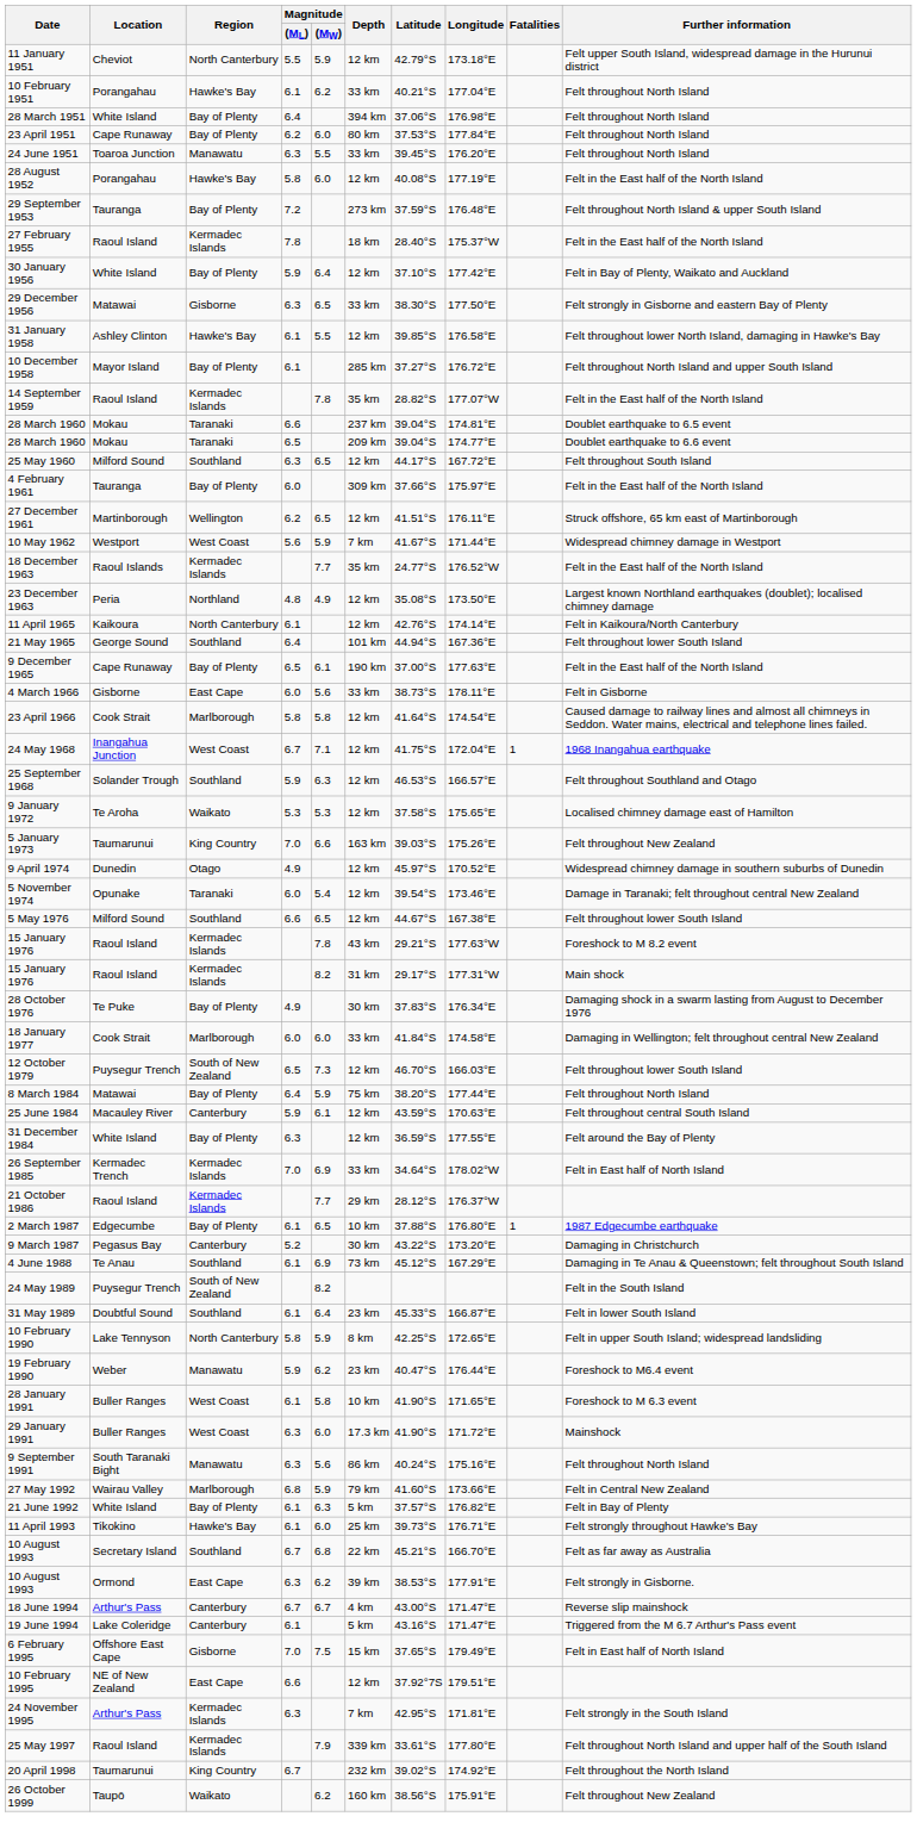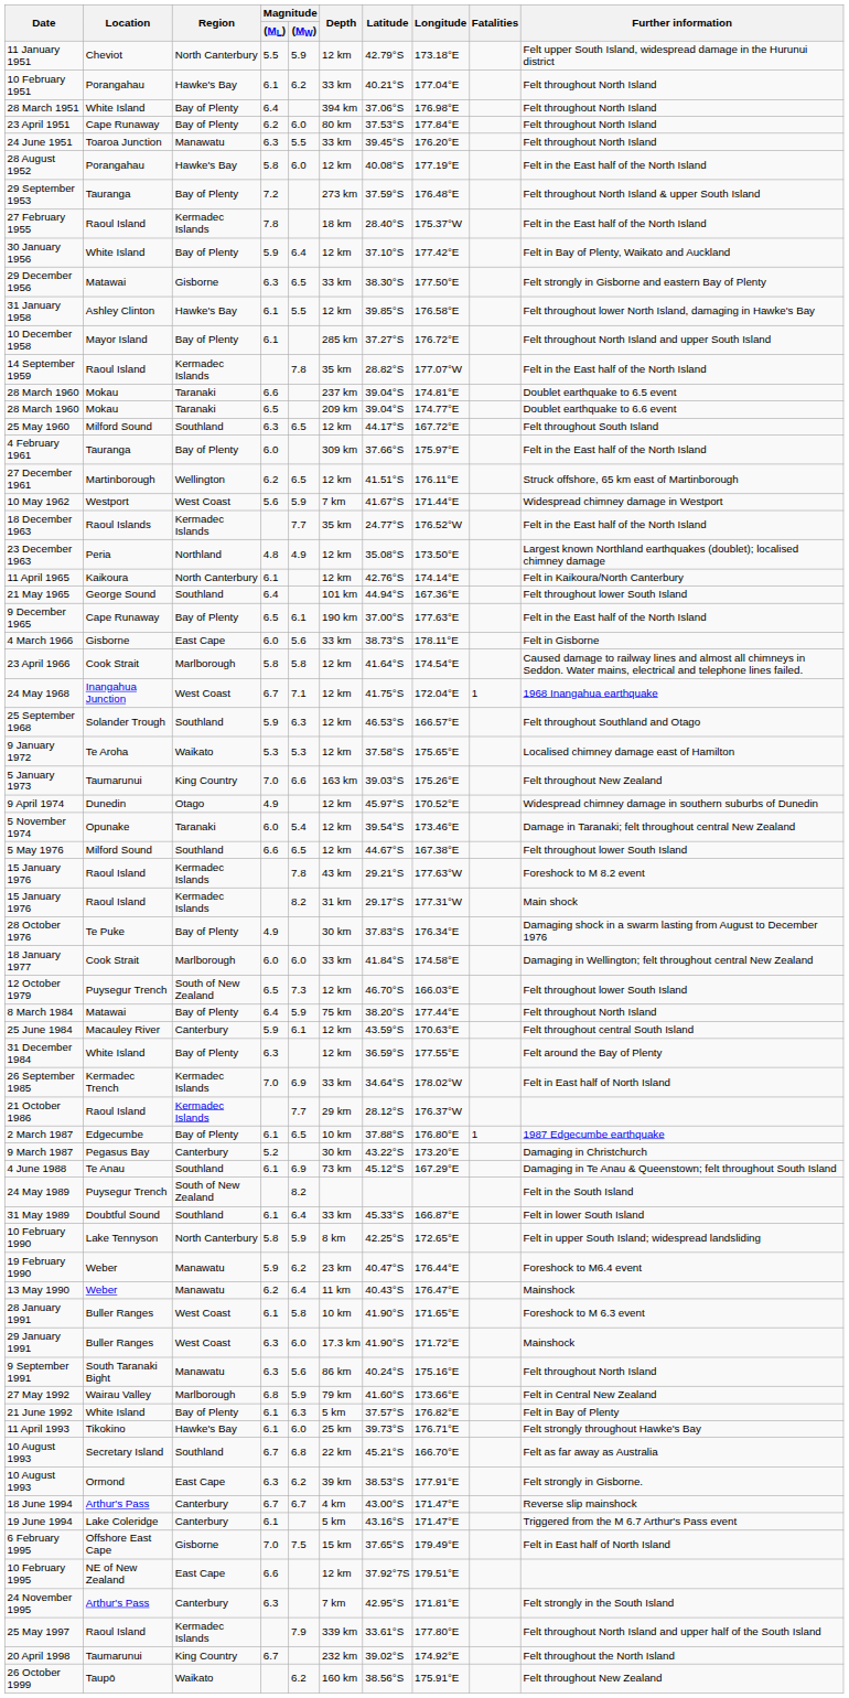31 May 1989 | Depth: 23 km -> 33 km
+ row: 13 May 1990 | Weber | Manawatu | 6.2 | 6.4 | 11 km | 40.43°S | 176.47°E | Mainshock
24 November 1995 | Region: Kermadec Islands -> Canterbury
